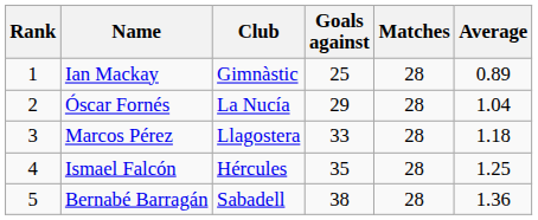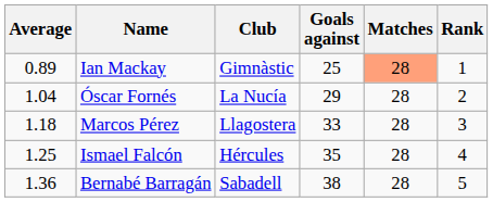columns swapped: Rank <-> Average
Ian Mackay | Matches: no background -> lightsalmon background
